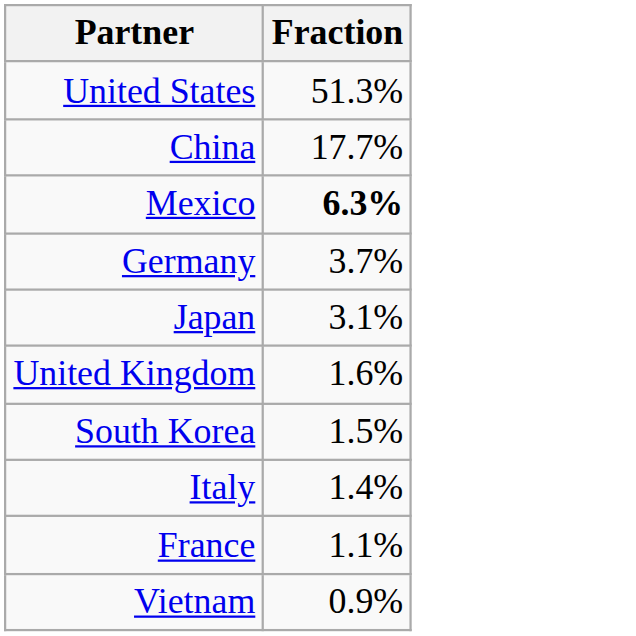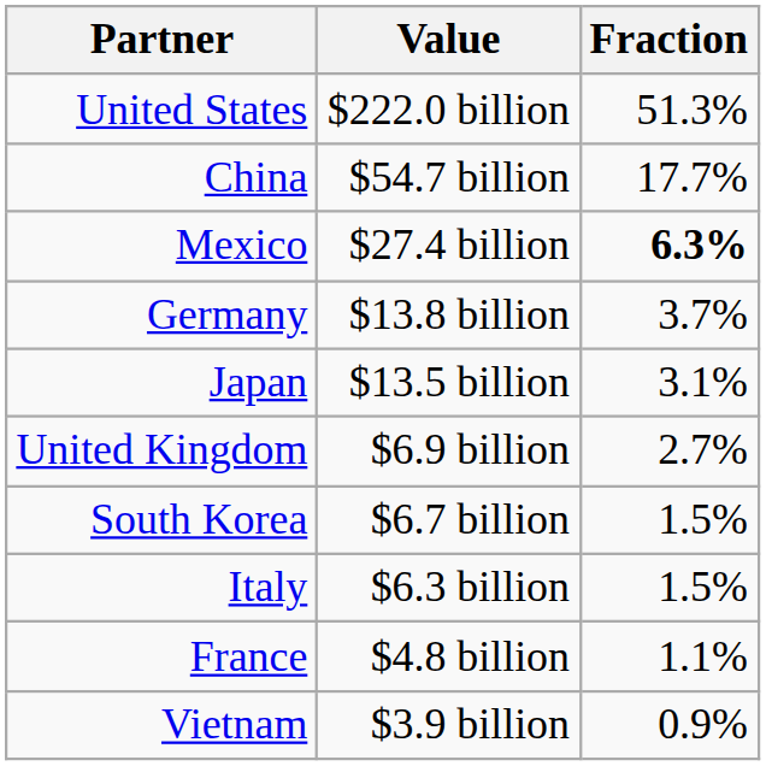+ column: Value | $222.0 billion | $54.7 billion | $27.4 billion | $13.8 billion | $13.5 billion | $6.9 billion | $6.7 billion | $6.3 billion | $4.8 billion | $3.9 billion
United Kingdom | Fraction: 1.6% -> 2.7%
Italy | Fraction: 1.4% -> 1.5%
